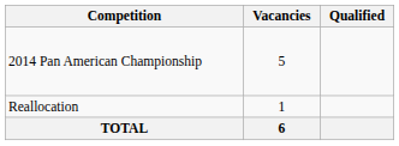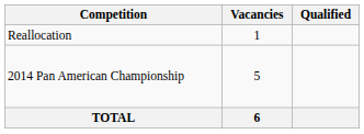rows swapped: 2014 Pan American Championship <-> Reallocation
